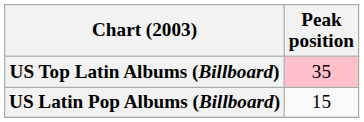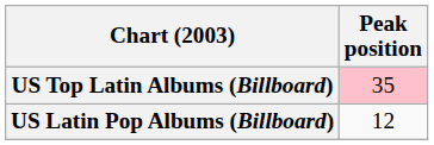US Latin Pop Albums (Billboard) | Peak position: 15 -> 12
